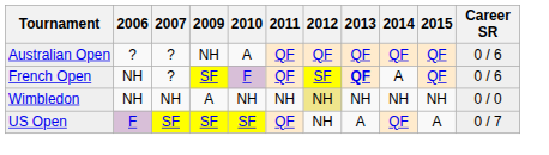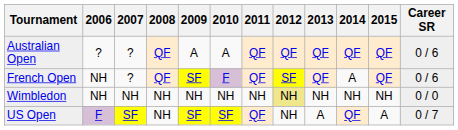+ column: 2008 | QF | QF | NH | NH
Australian Open | 2009: NH -> A
French Open | 2013: bold -> normal
Wimbledon | 2009: A -> NH
